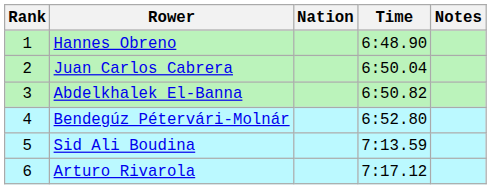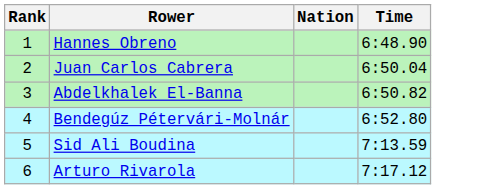- column: Notes
